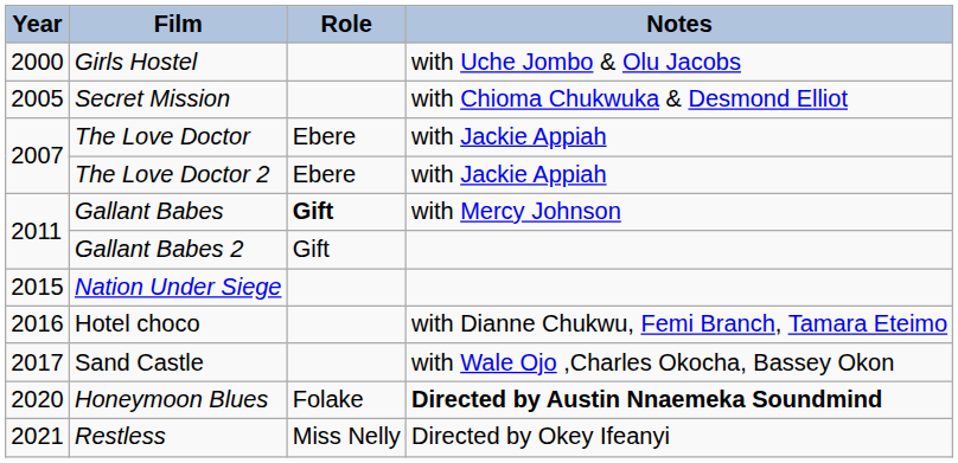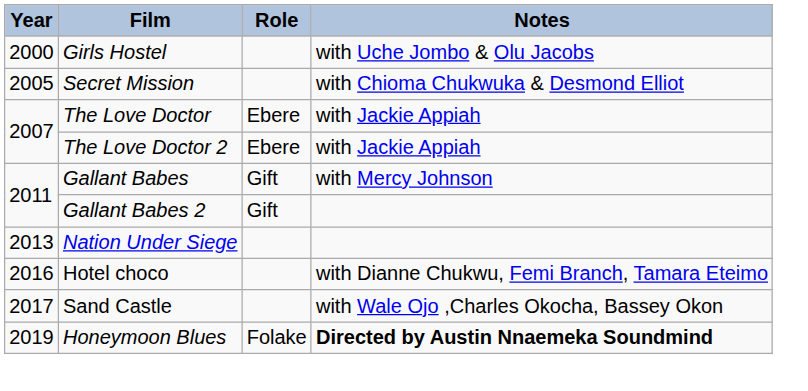Gallant Babes | Role: bold -> normal
Nation Under Siege | Year: 2015 -> 2013
Honeymoon Blues | Year: 2020 -> 2019
- row: 2021 | Restless | Miss Nelly | Directed by Okey Ifeanyi
